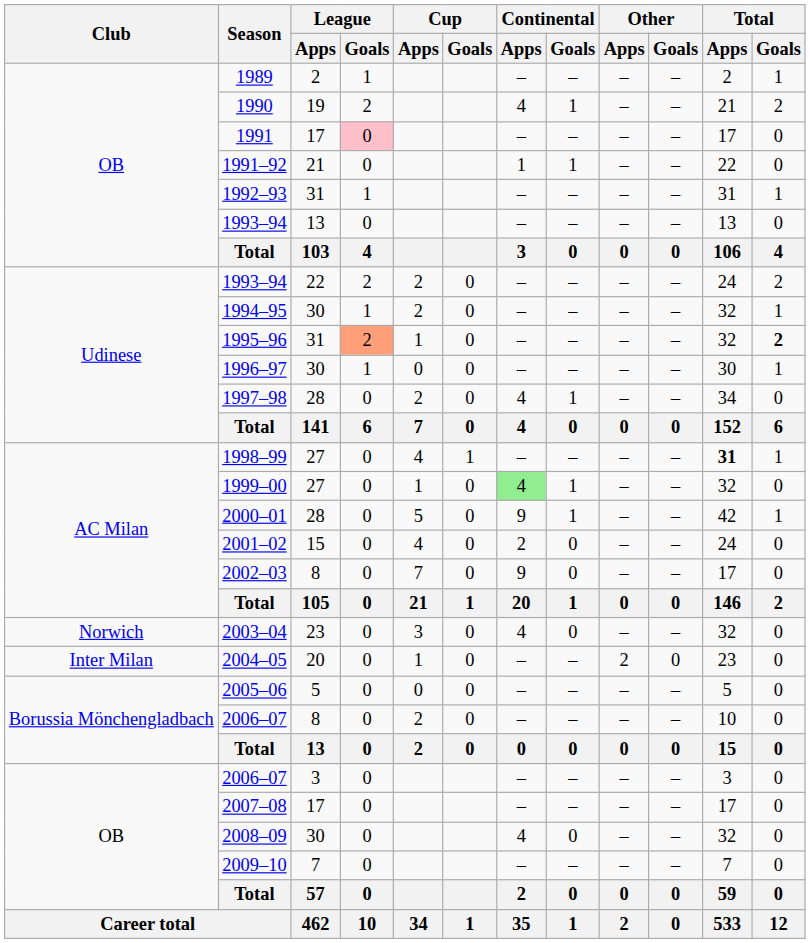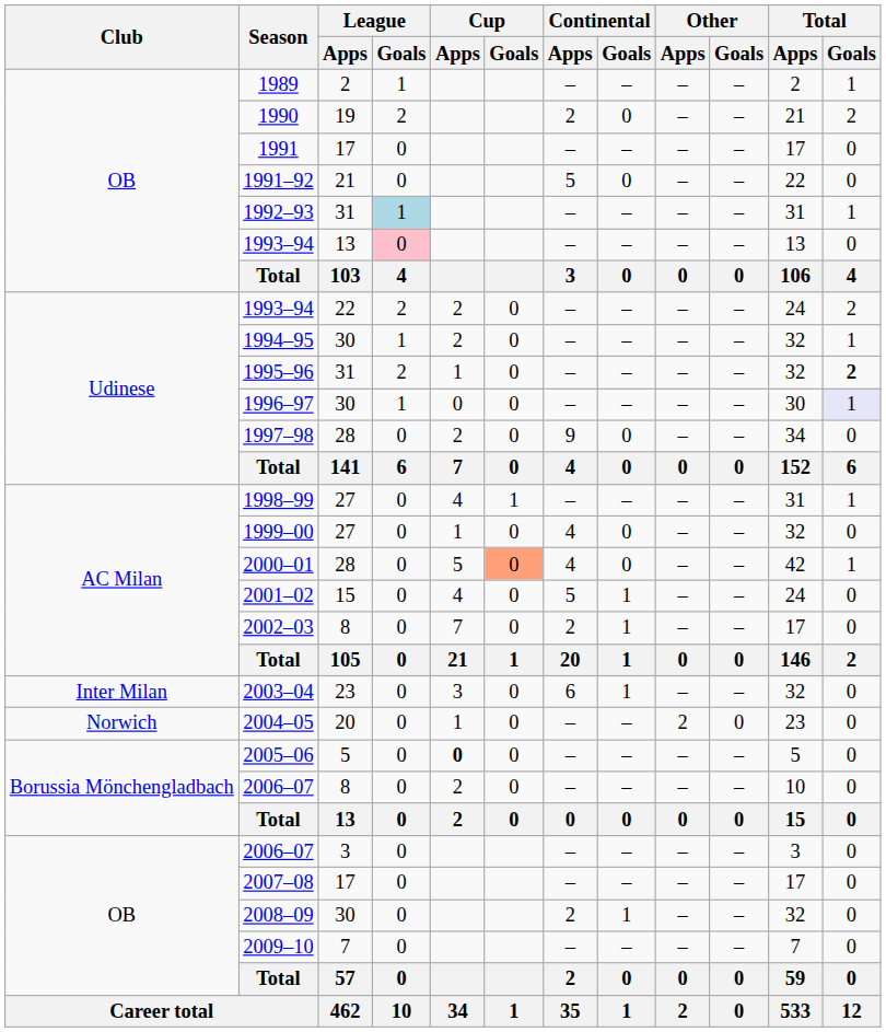1990 | Continental / Apps: 4 -> 2
1990 | Continental / Goals: 1 -> 0
1991 | League / Goals: pink background -> no background
1991–92 | Continental / Apps: 1 -> 5
1991–92 | Continental / Goals: 1 -> 0
1992–93 | League / Goals: no background -> lightblue background
1993–94 / 13 | League / Goals: no background -> pink background
1995–96 | League / Goals: lightsalmon background -> no background
1996–97 | Total / Goals: no background -> lavender background
1997–98 | Continental / Apps: 4 -> 9
1997–98 | Continental / Goals: 1 -> 0
1998–99 | Total / Apps: bold -> normal
1999–00 | Continental / Apps: lightgreen background -> no background
1999–00 | Continental / Goals: 1 -> 0
2000–01 | Cup / Goals: no background -> lightsalmon background
2000–01 | Continental / Apps: 9 -> 4
2000–01 | Continental / Goals: 1 -> 0
2001–02 | Continental / Apps: 2 -> 5
2001–02 | Continental / Goals: 0 -> 1
2002–03 | Continental / Apps: 9 -> 2
2002–03 | Continental / Goals: 0 -> 1
2003–04 | Club: Norwich -> Inter Milan
2003–04 | Continental / Apps: 4 -> 6
2003–04 | Continental / Goals: 0 -> 1
2004–05 | Club: Inter Milan -> Norwich
2005–06 | Cup / Apps: normal -> bold
2008–09 | Continental / Apps: 4 -> 2
2008–09 | Continental / Goals: 0 -> 1
